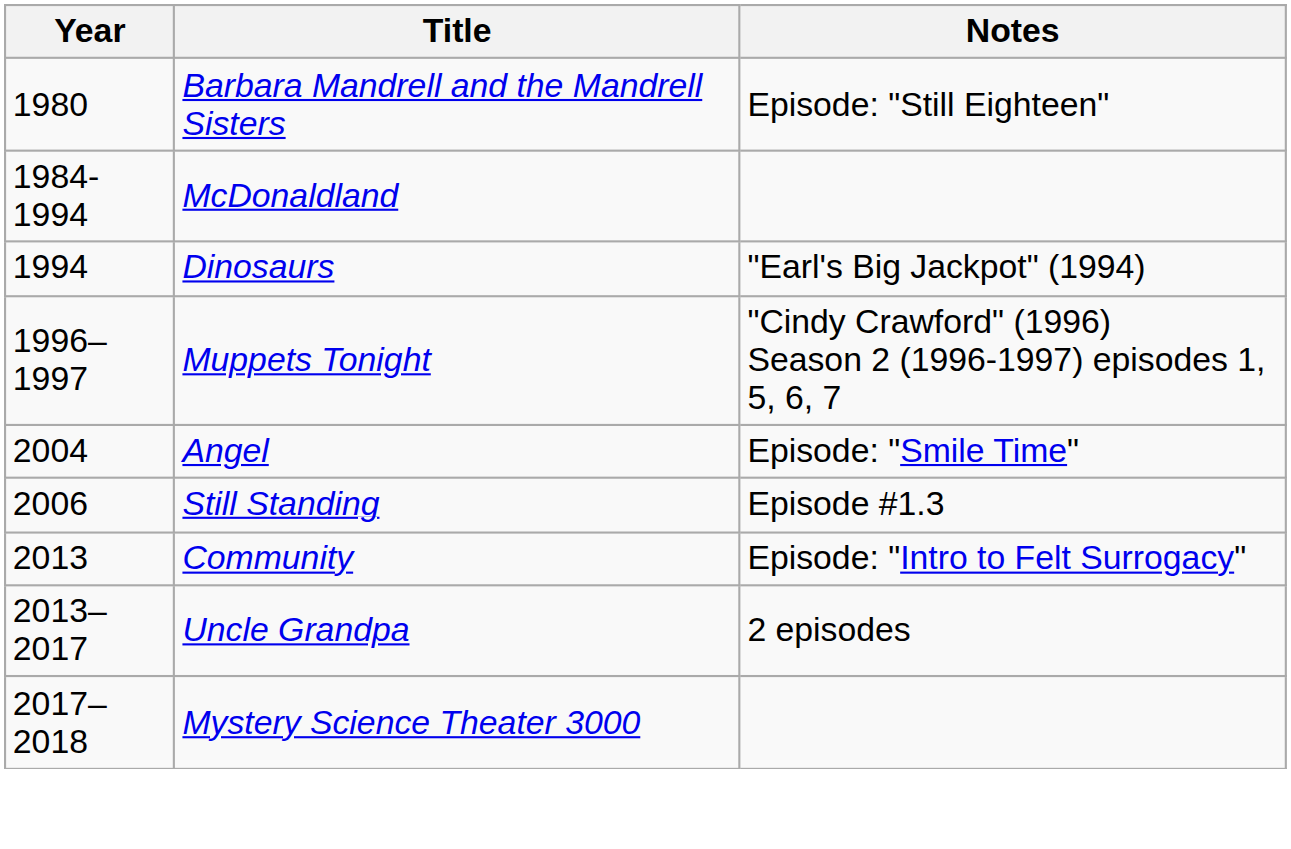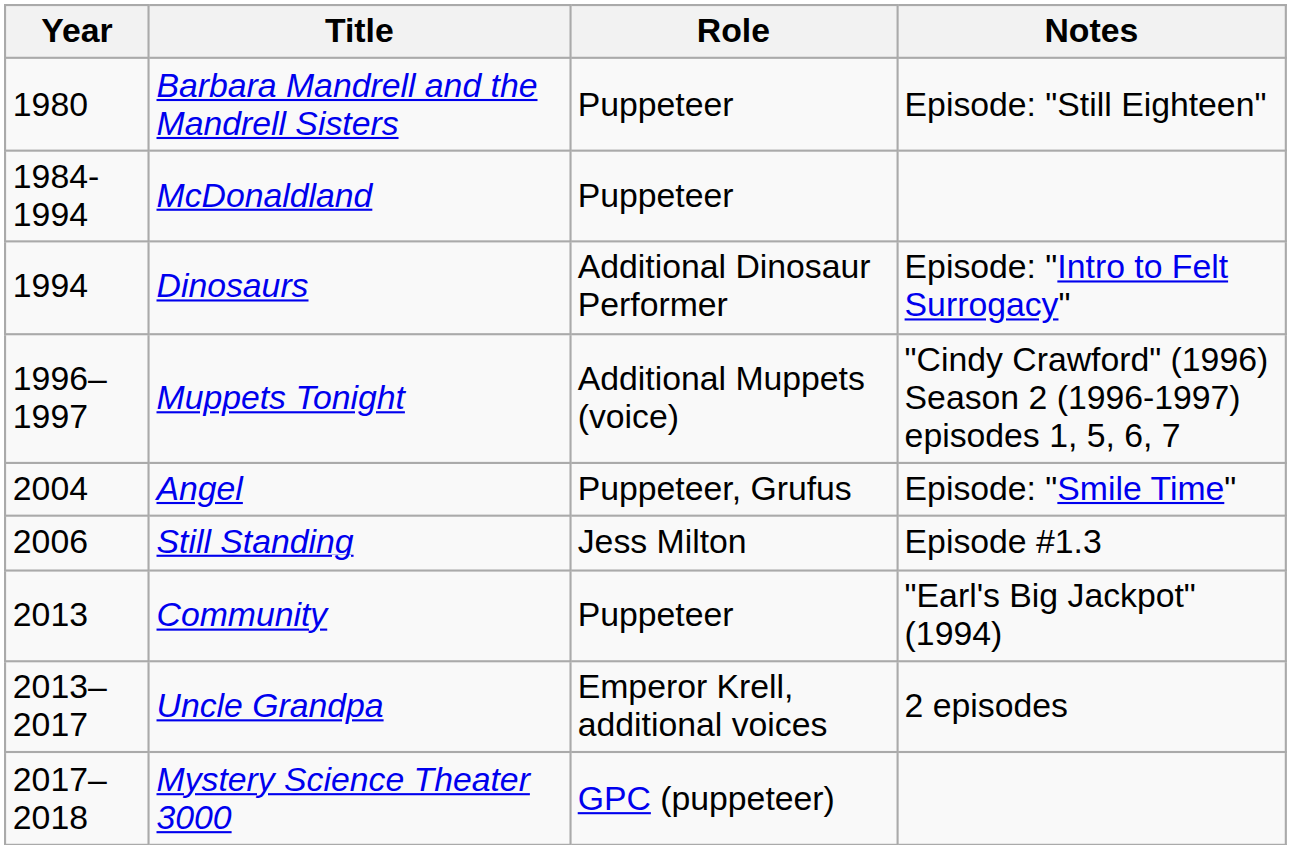+ column: Role | Puppeteer | Puppeteer | Additional Dinosaur Performer | Additional Muppets (voice) | Puppeteer, Grufus | Jess Milton | Puppeteer | Emperor Krell, additional voices | GPC (puppeteer)
Dinosaurs | Notes: "Earl's Big Jackpot" (1994) -> Episode: "Intro to Felt Surrogacy"
Community | Notes: Episode: "Intro to Felt Surrogacy" -> "Earl's Big Jackpot" (1994)
